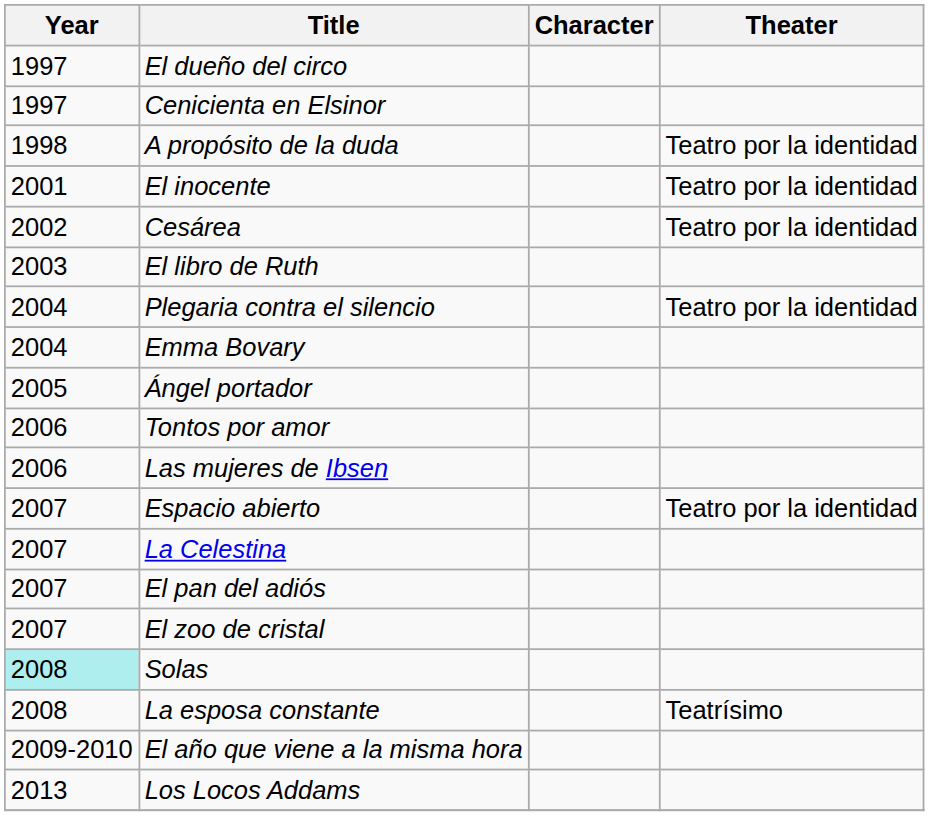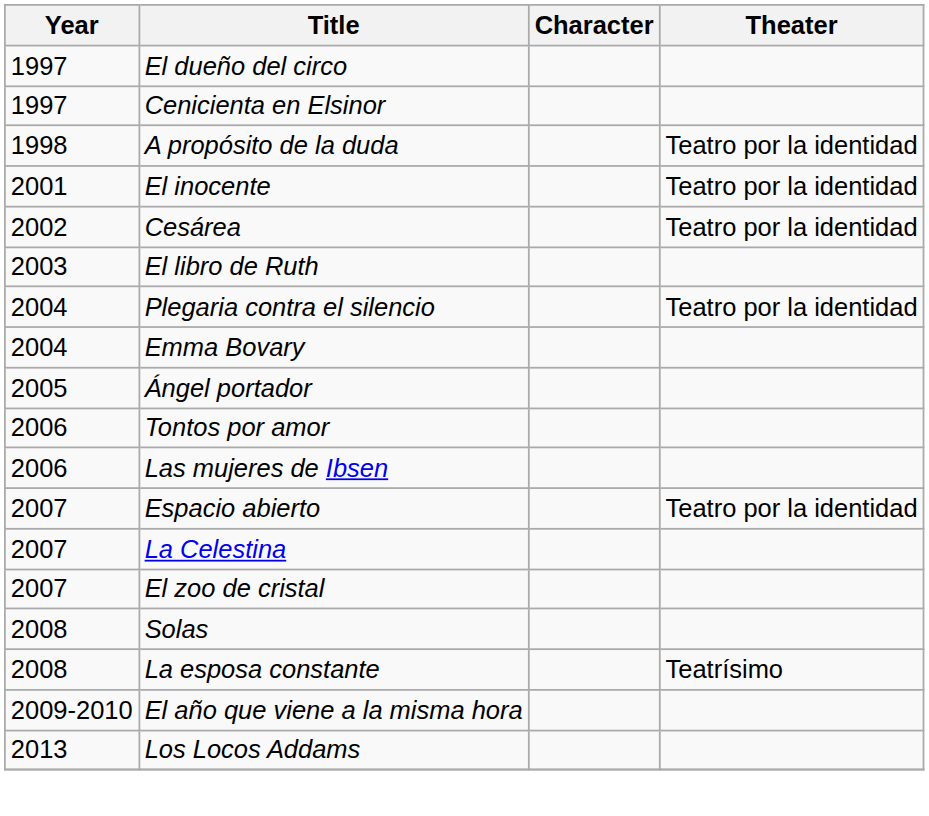- row: 2007 | El pan del adiós
Solas | Year: paleturquoise background -> no background
